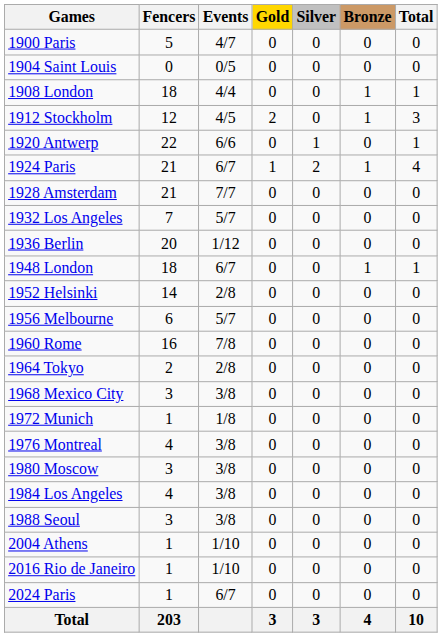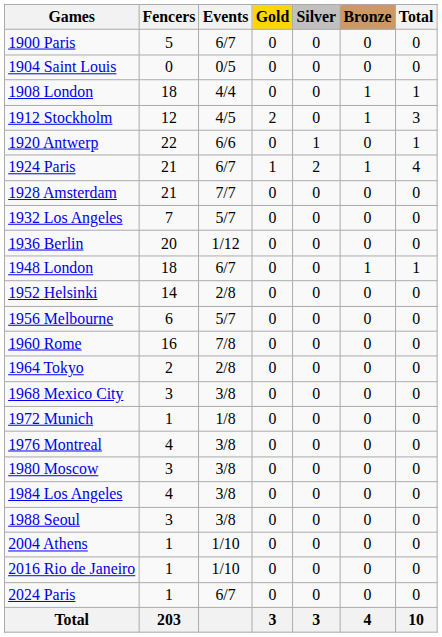1900 Paris | Events: 4/7 -> 6/7
